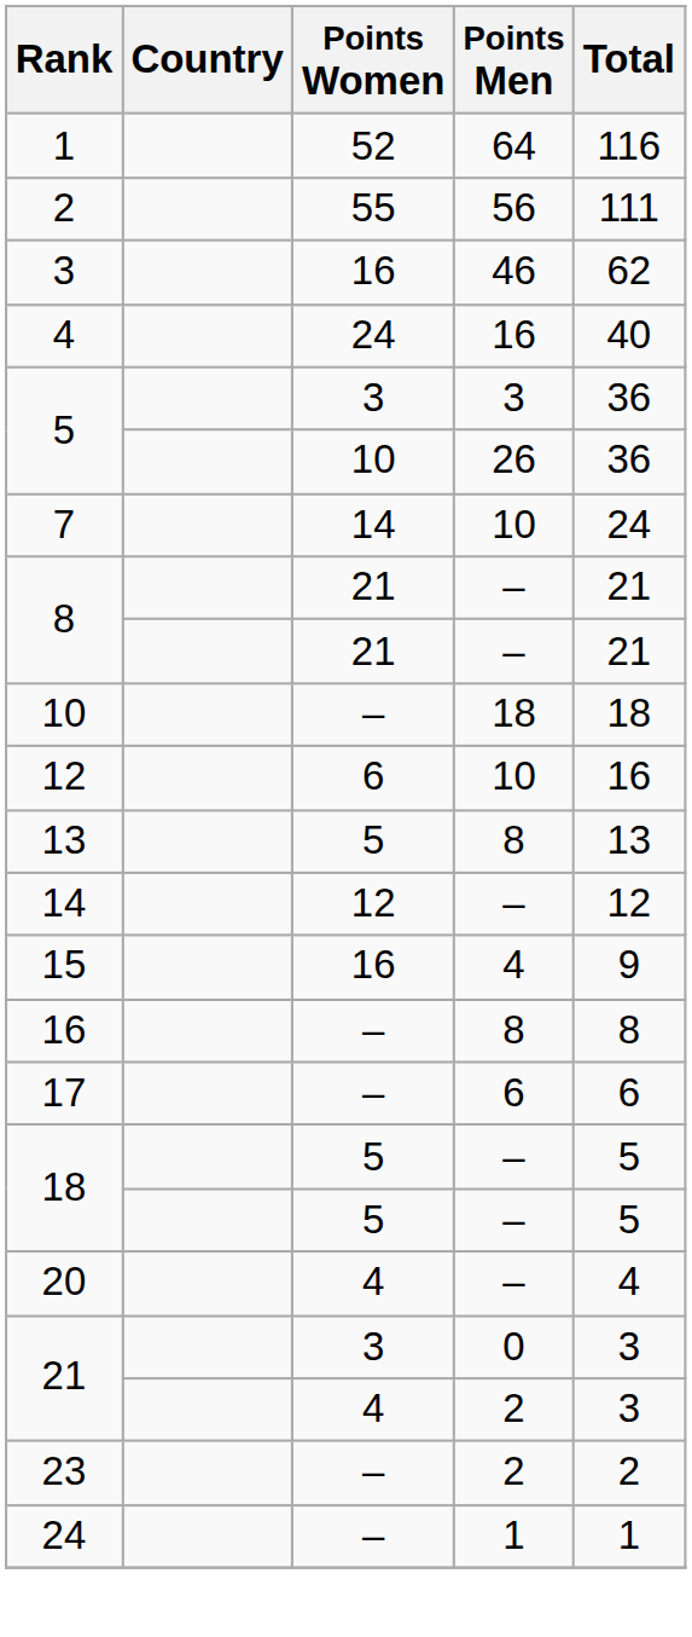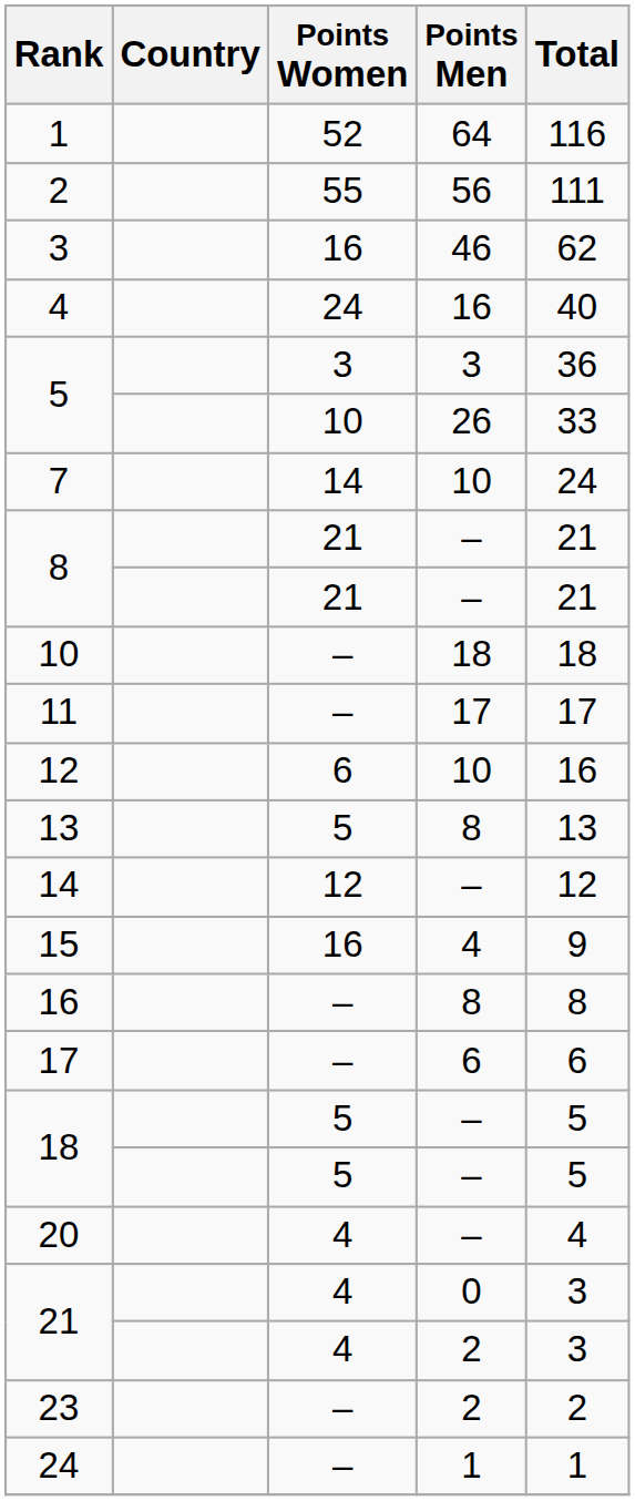5 / 26 | Total: 36 -> 33
+ row: 11 | – | 17 | 17
21 / 0 | Points Women: 3 -> 4
